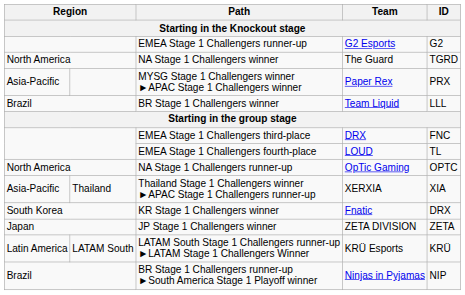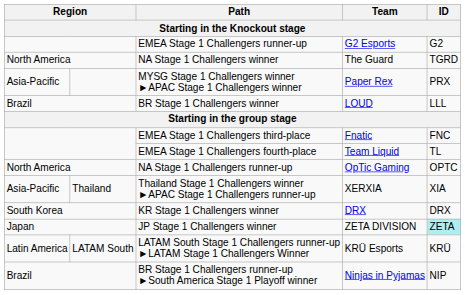BR Stage 1 Challengers winner | Team: Team Liquid -> LOUD
EMEA Stage 1 Challengers third-place | Team: DRX -> Fnatic
EMEA Stage 1 Challengers fourth-place | Team: LOUD -> Team Liquid
KR Stage 1 Challengers winner | Team: Fnatic -> DRX
JP Stage 1 Challengers winner | ID: no background -> paleturquoise background
